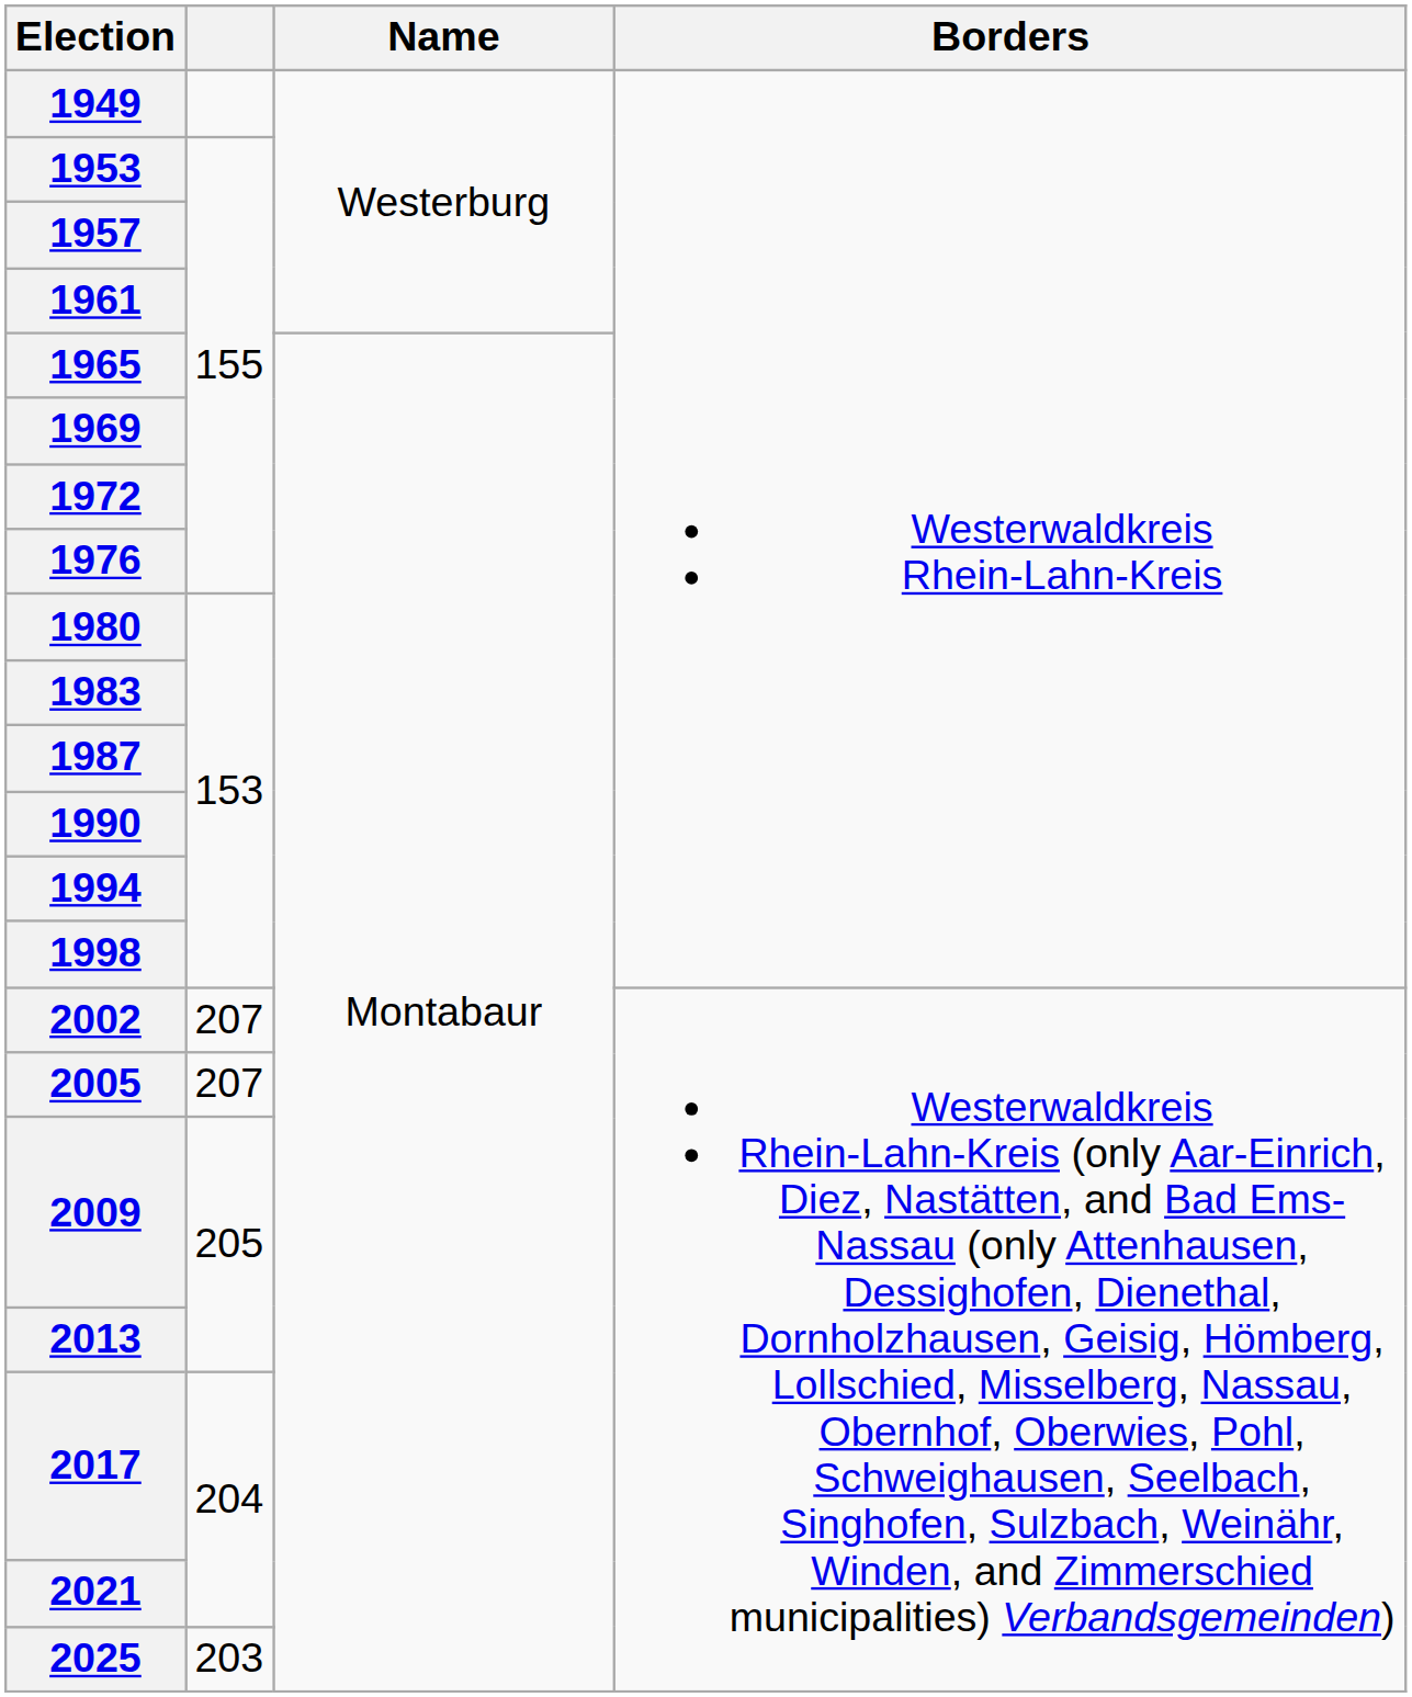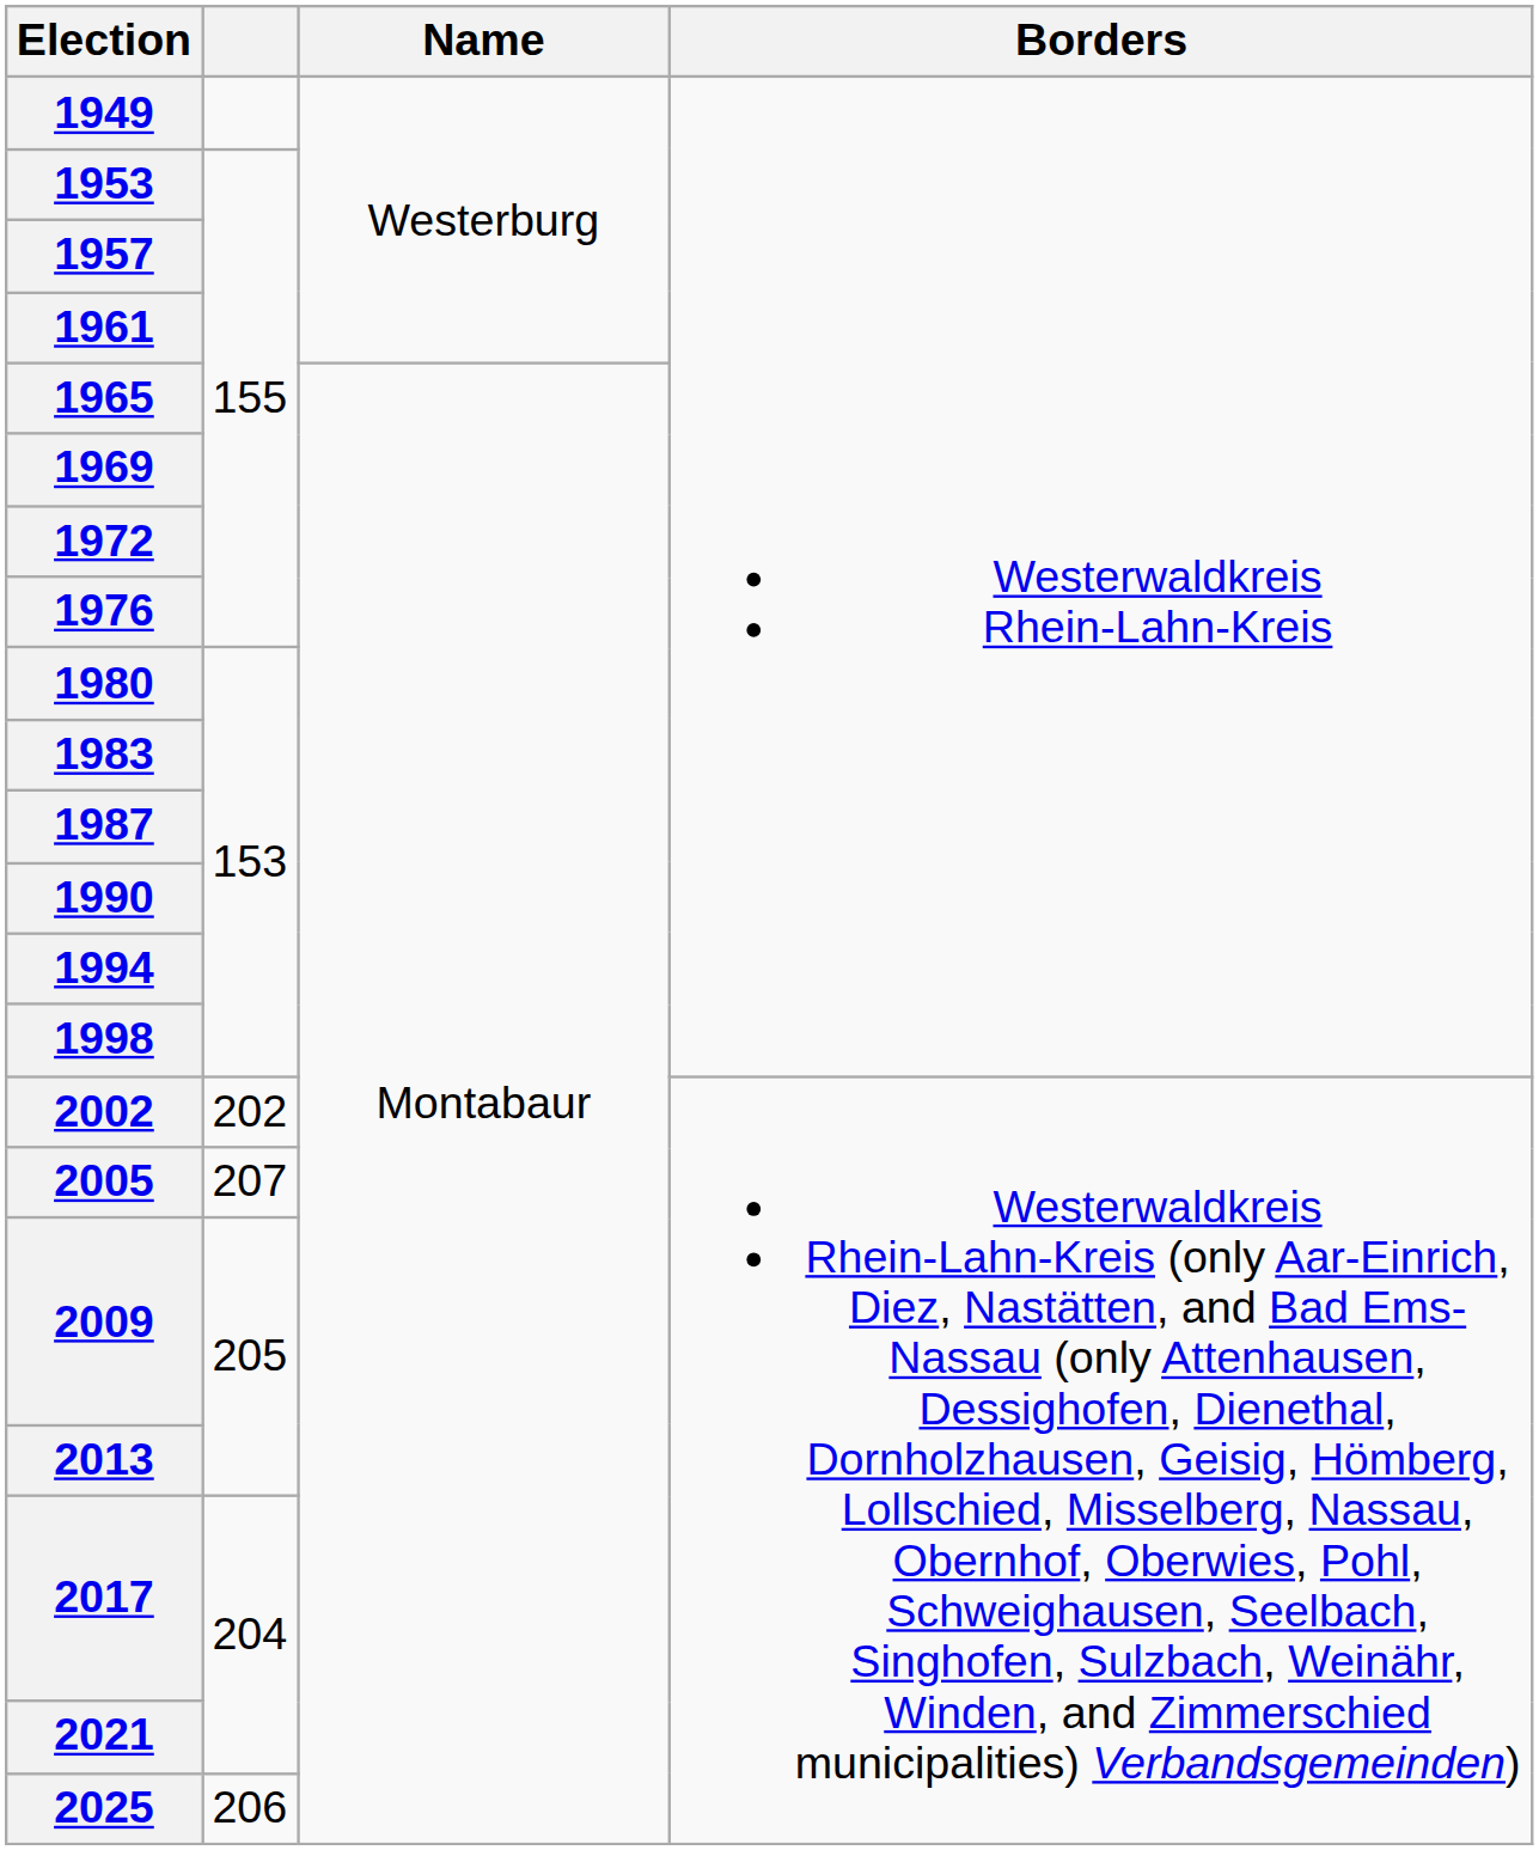2002 | column 2: 207 -> 202
2025 | column 2: 203 -> 206
